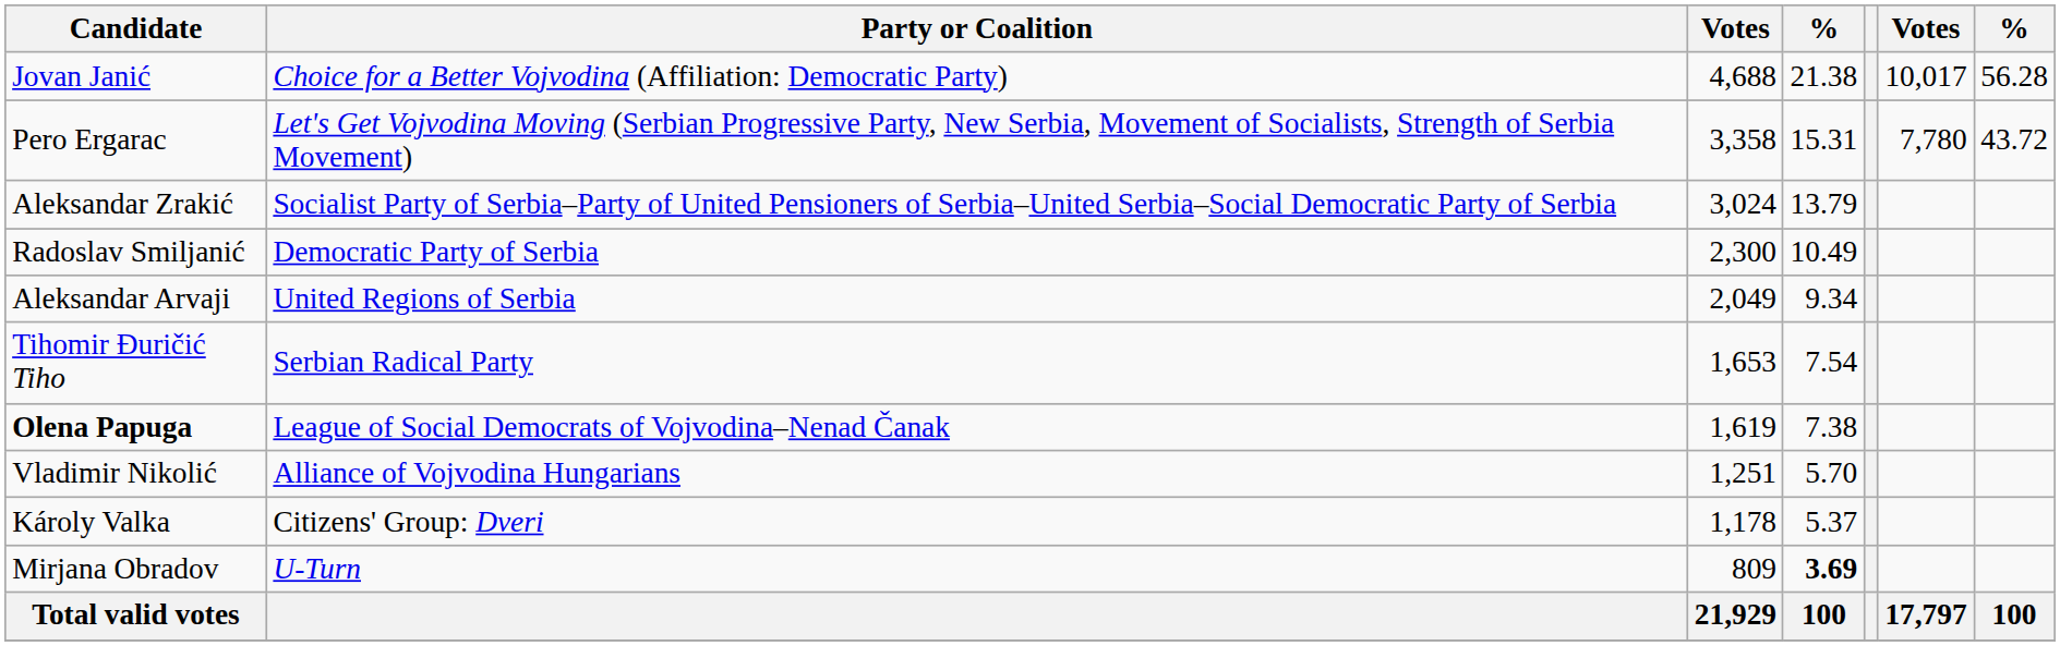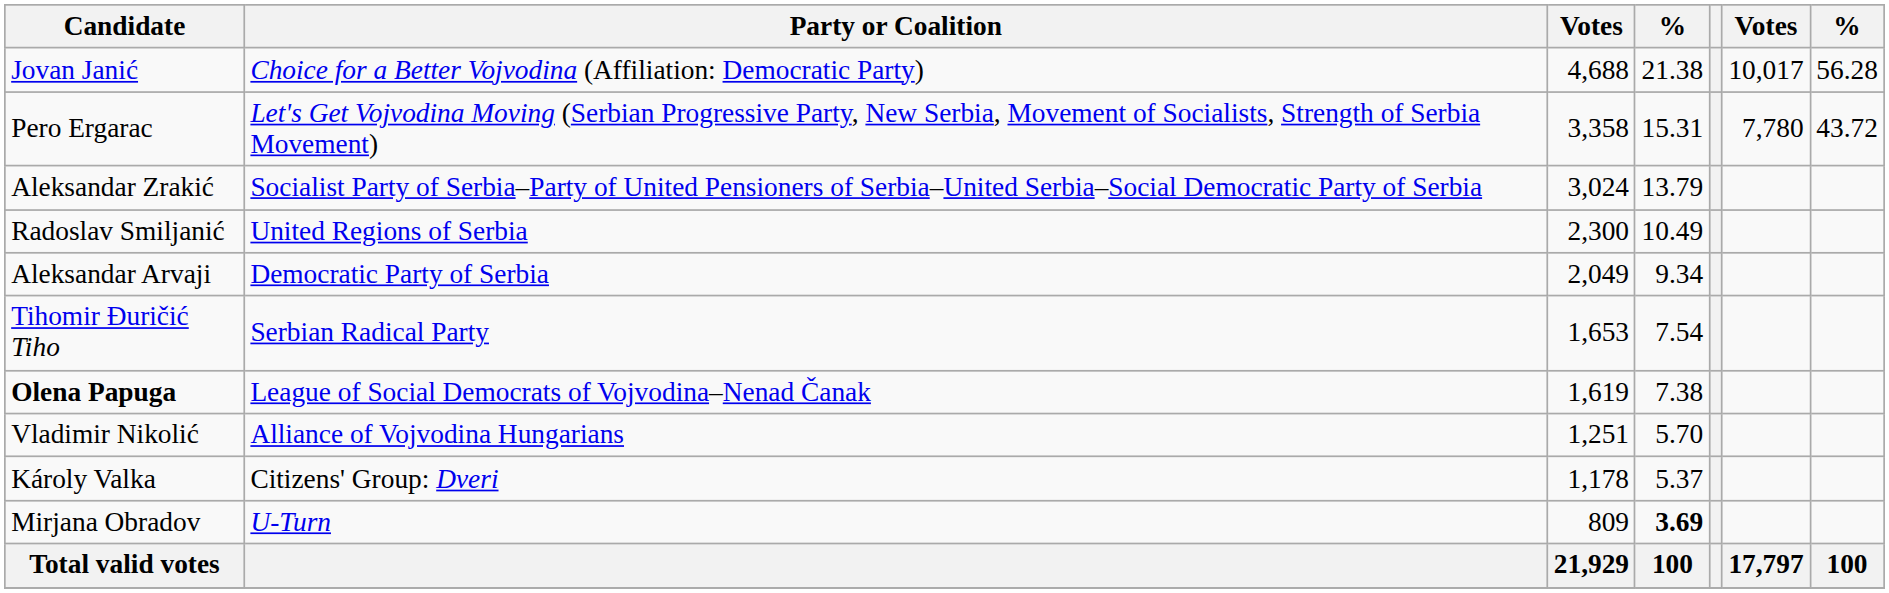Radoslav Smiljanić | Party or Coalition: Democratic Party of Serbia -> United Regions of Serbia
Aleksandar Arvaji | Party or Coalition: United Regions of Serbia -> Democratic Party of Serbia
